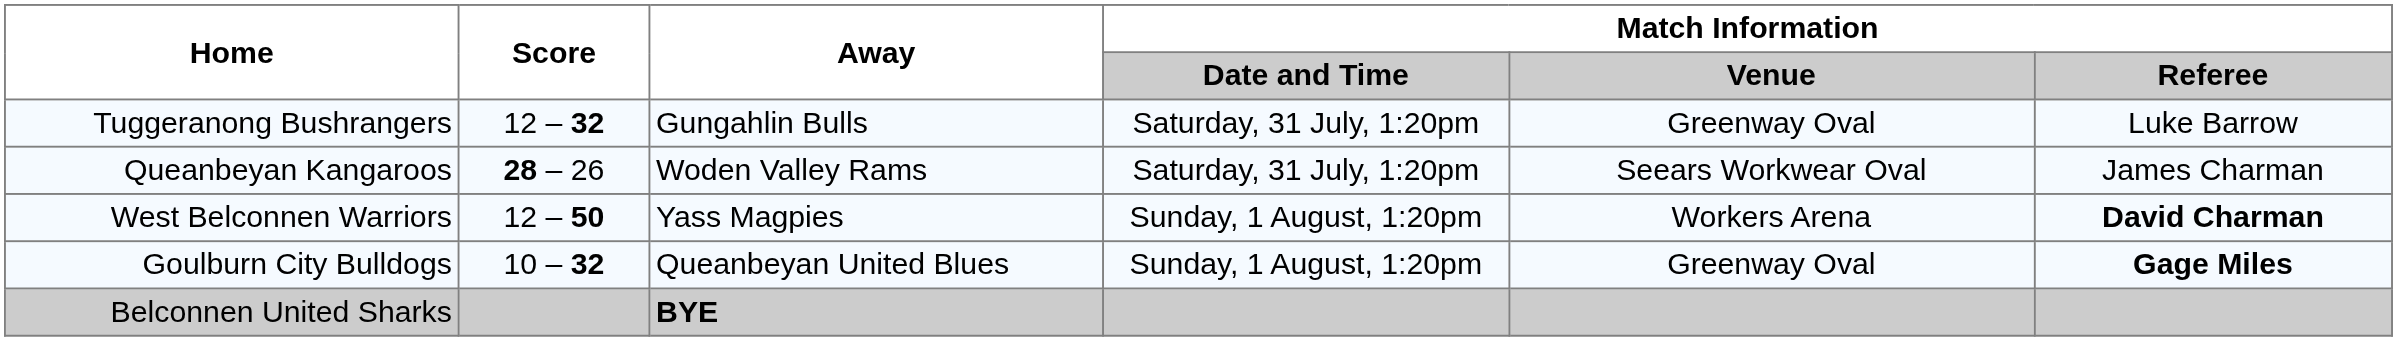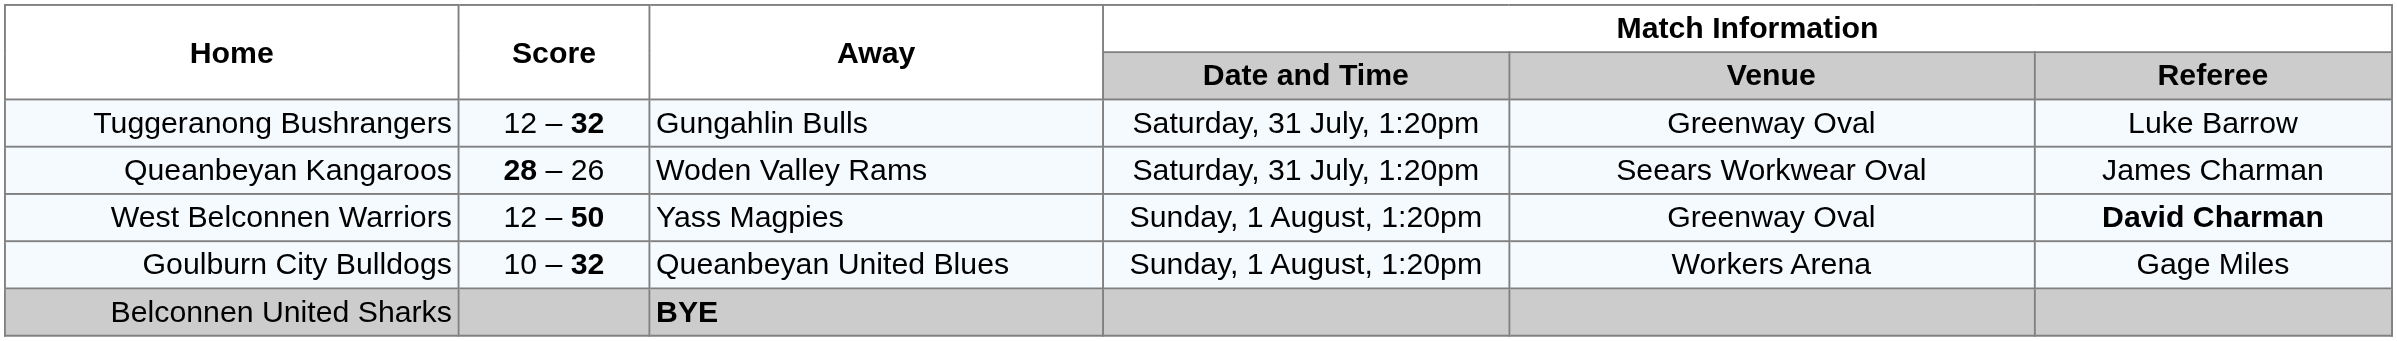West Belconnen Warriors | Match Information / Venue: Workers Arena -> Greenway Oval
Goulburn City Bulldogs | Match Information / Venue: Greenway Oval -> Workers Arena
Goulburn City Bulldogs | Match Information / Referee: bold -> normal
